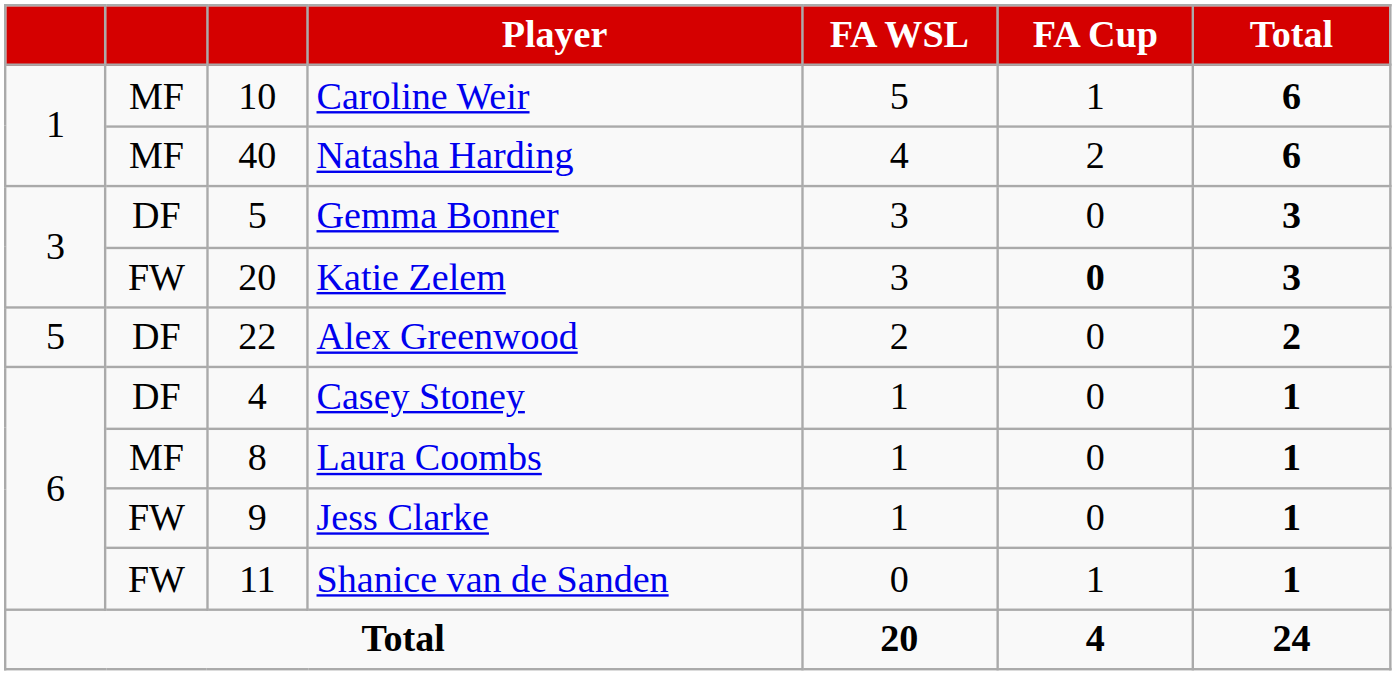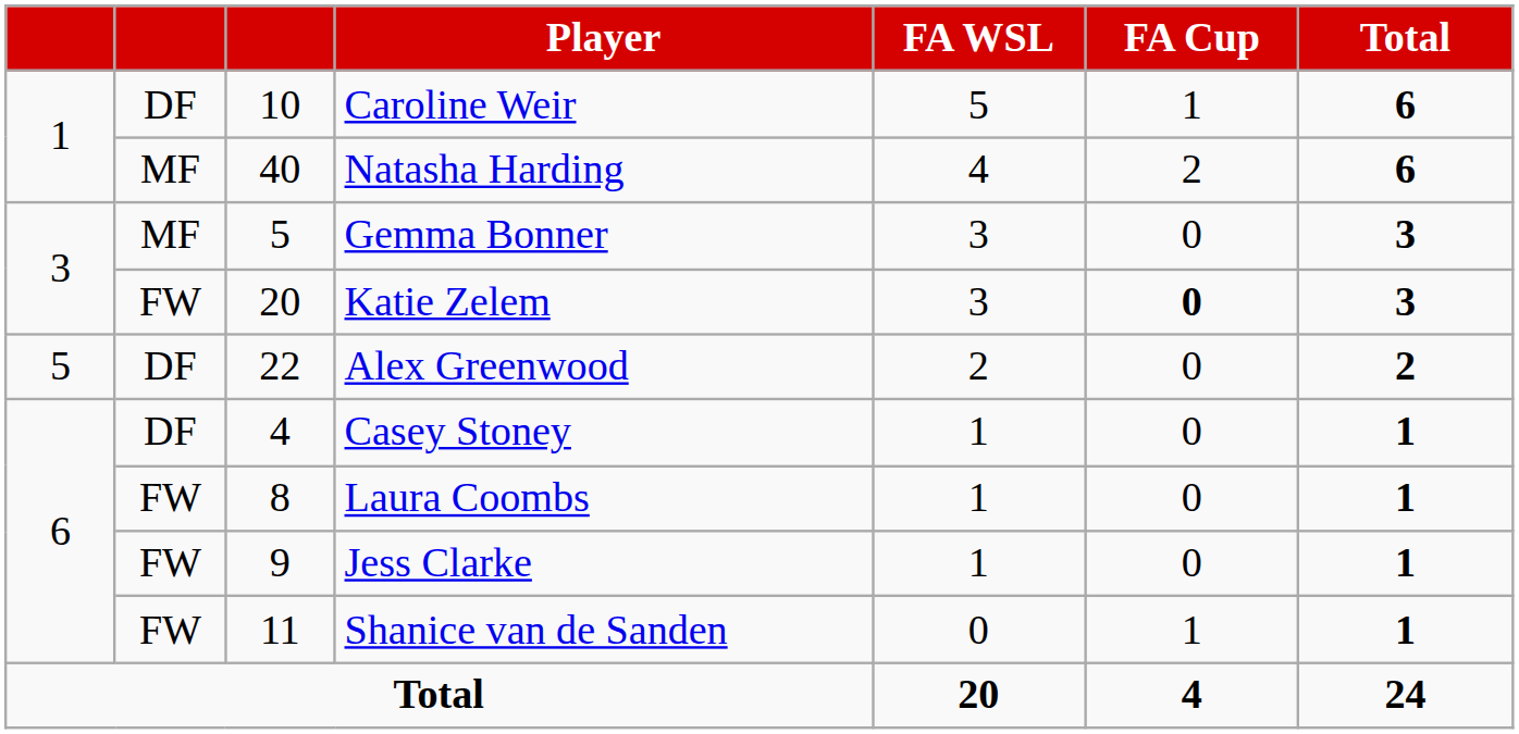Caroline Weir | column 2: MF -> DF
Gemma Bonner | column 2: DF -> MF
Laura Coombs | column 2: MF -> FW
